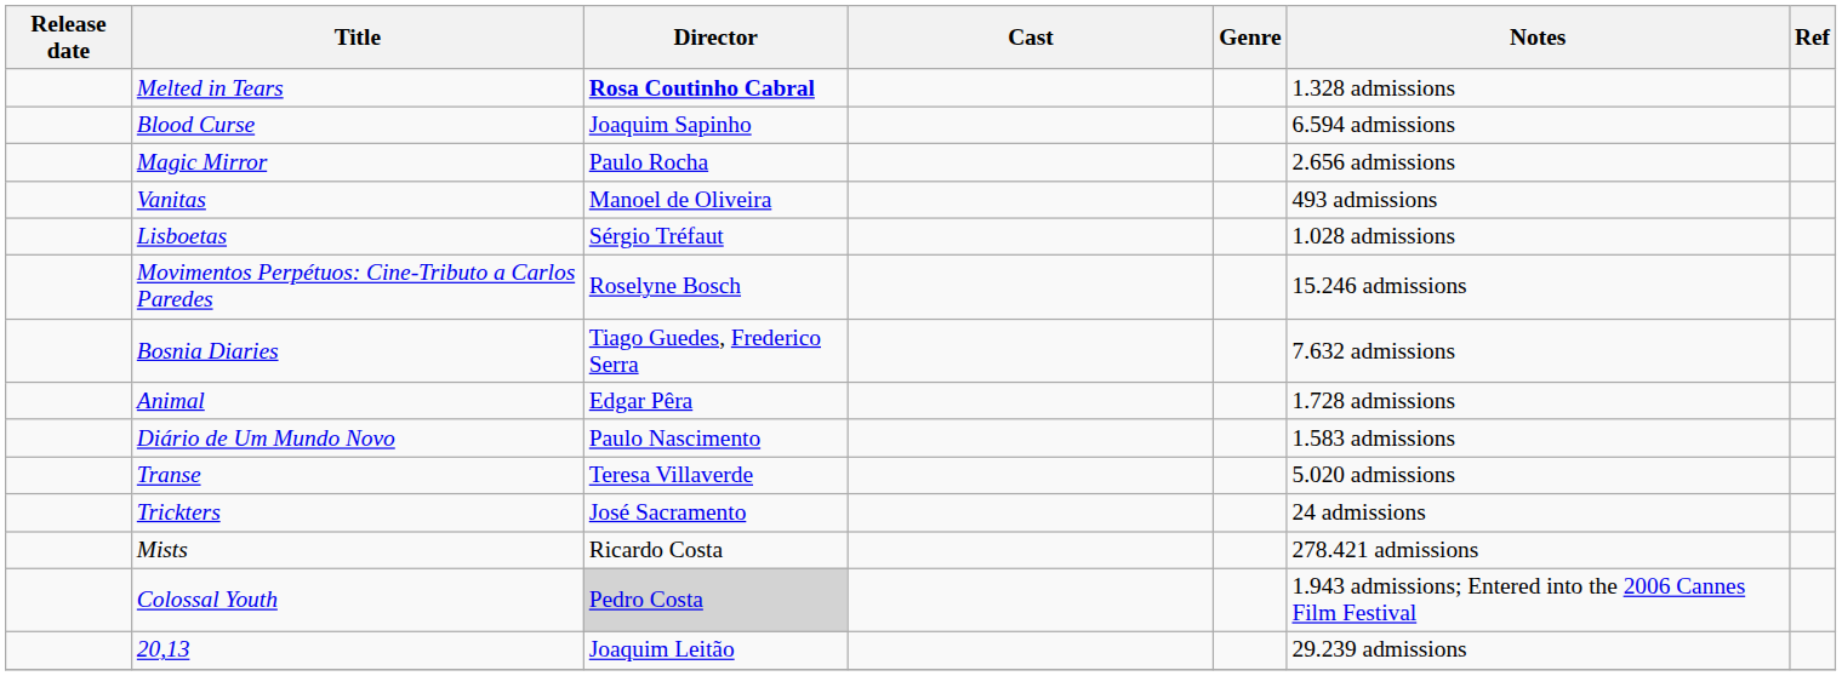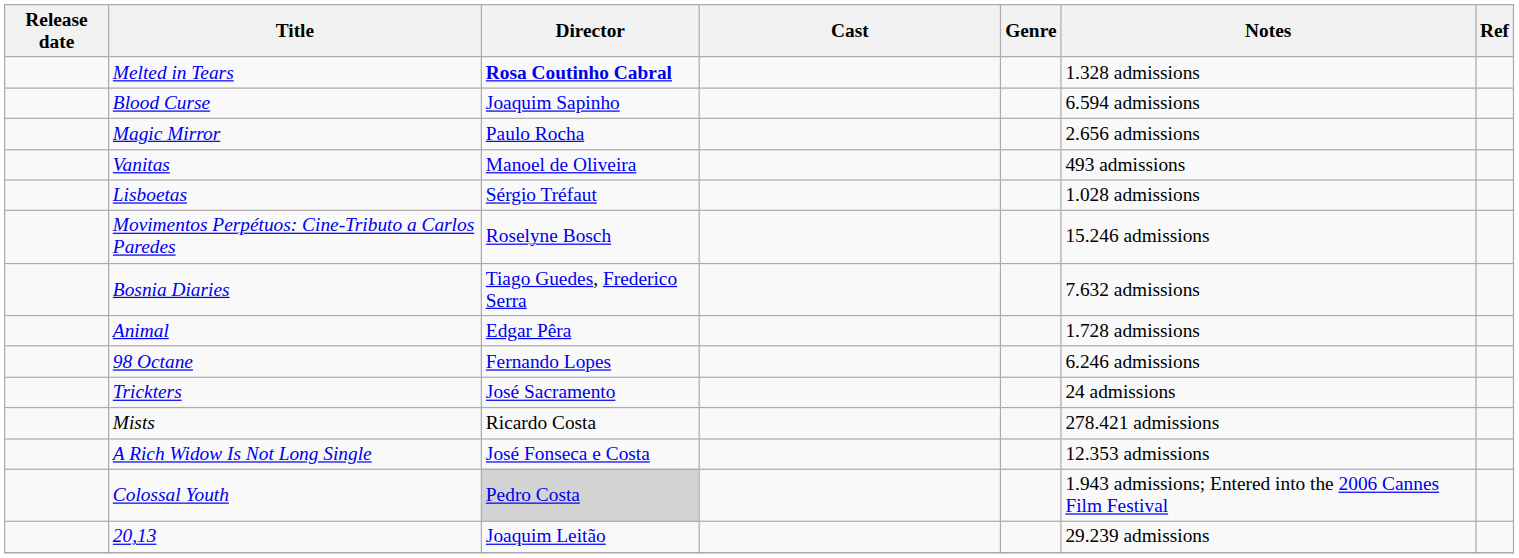- row: Diário de Um Mundo Novo | Paulo Nascimento | 1.583 admissions
+ row: 98 Octane | Fernando Lopes | 6.246 admissions
- row: Transe | Teresa Villaverde | 5.020 admissions
+ row: A Rich Widow Is Not Long Single | José Fonseca e Costa | 12.353 admissions
